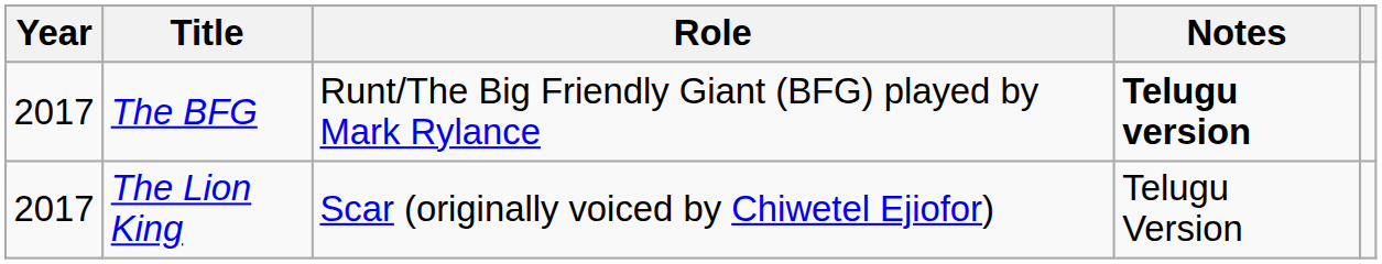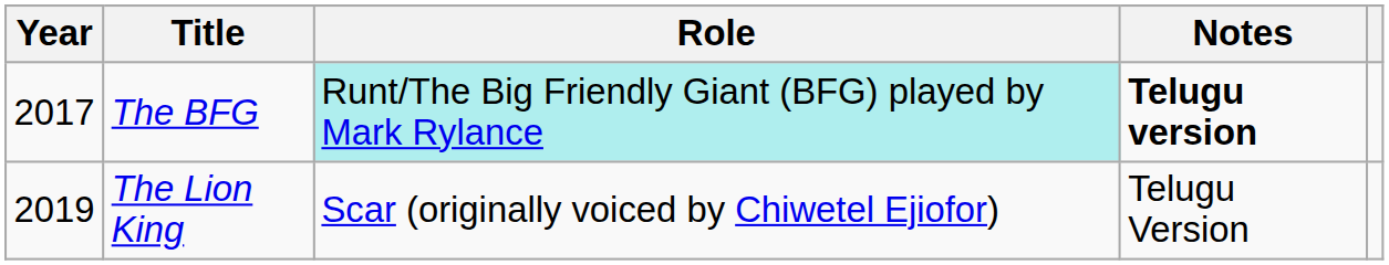The BFG | Role: no background -> paleturquoise background
The Lion King | Year: 2017 -> 2019
